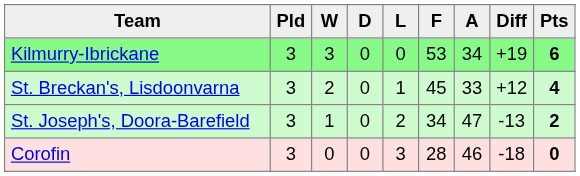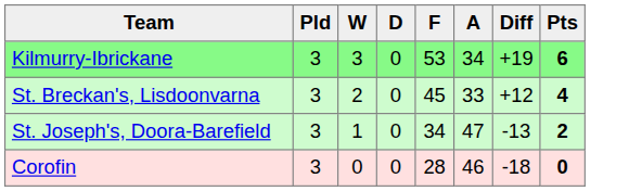- column: L | 0 | 1 | 2 | 3
